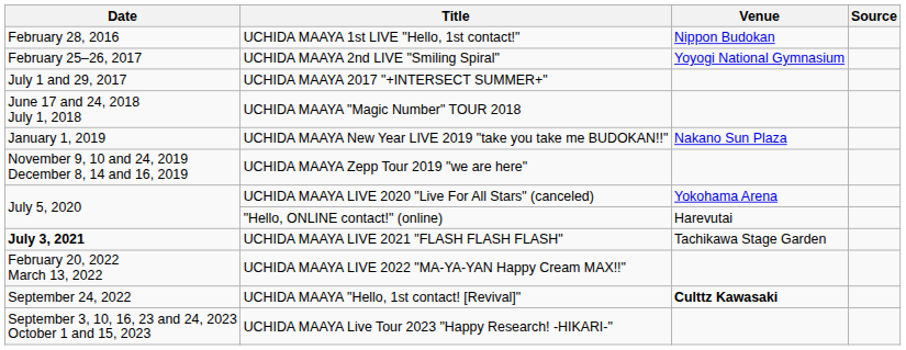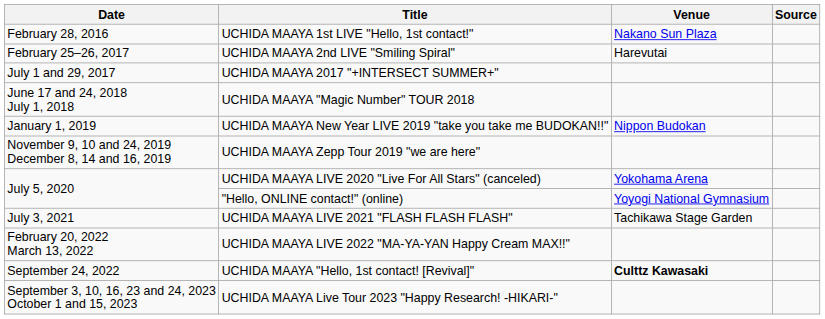UCHIDA MAAYA 1st LIVE "Hello, 1st contact!" | Venue: Nippon Budokan -> Nakano Sun Plaza
UCHIDA MAAYA 2nd LIVE "Smiling Spiral" | Venue: Yoyogi National Gymnasium -> Harevutai
UCHIDA MAAYA New Year LIVE 2019 "take you take me BUDOKAN!!" | Venue: Nakano Sun Plaza -> Nippon Budokan
"Hello, ONLINE contact!" (online) | Venue: Harevutai -> Yoyogi National Gymnasium
UCHIDA MAAYA LIVE 2021 "FLASH FLASH FLASH" | Date: bold -> normal
